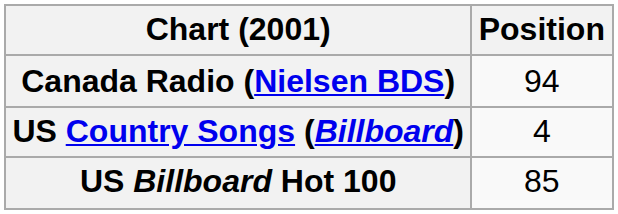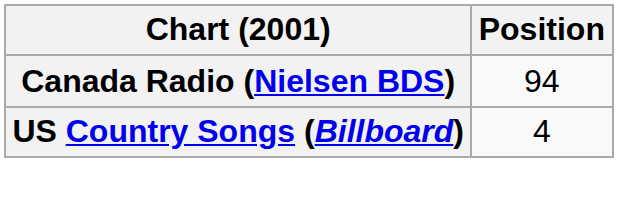- row: US Billboard Hot 100 | 85
